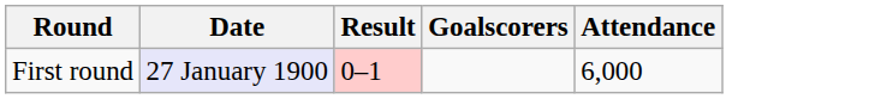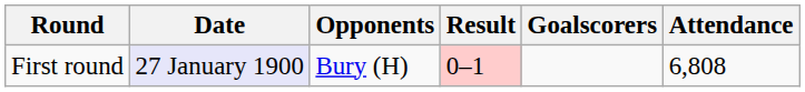+ column: Opponents | Bury (H)
First round | Attendance: 6,000 -> 6,808
